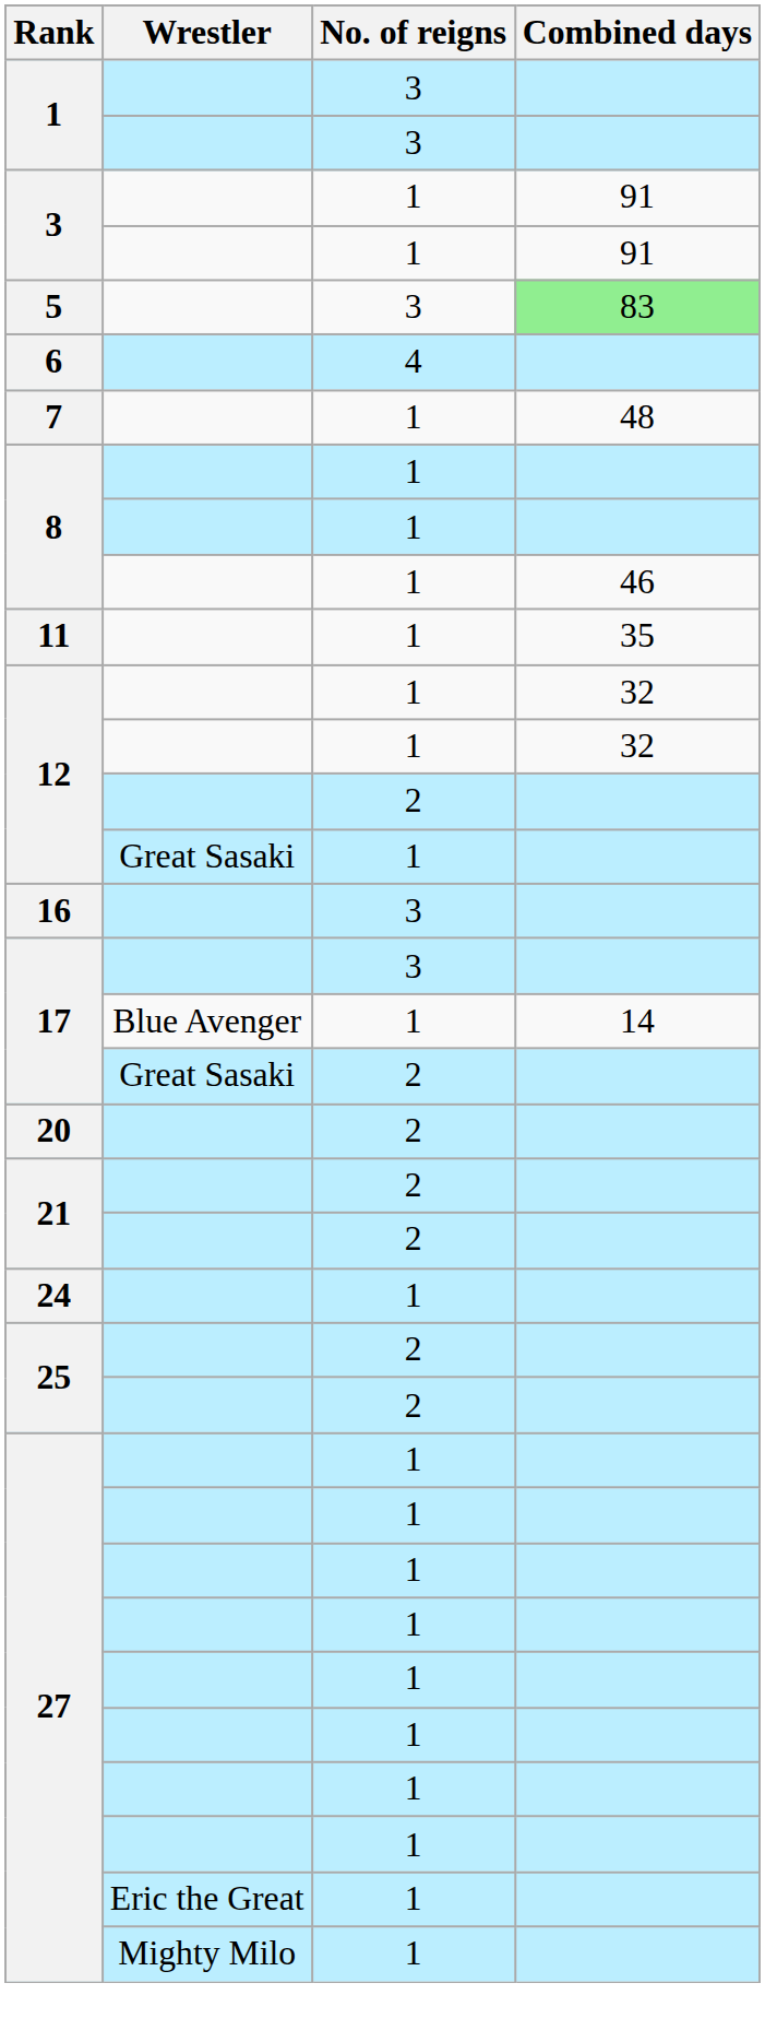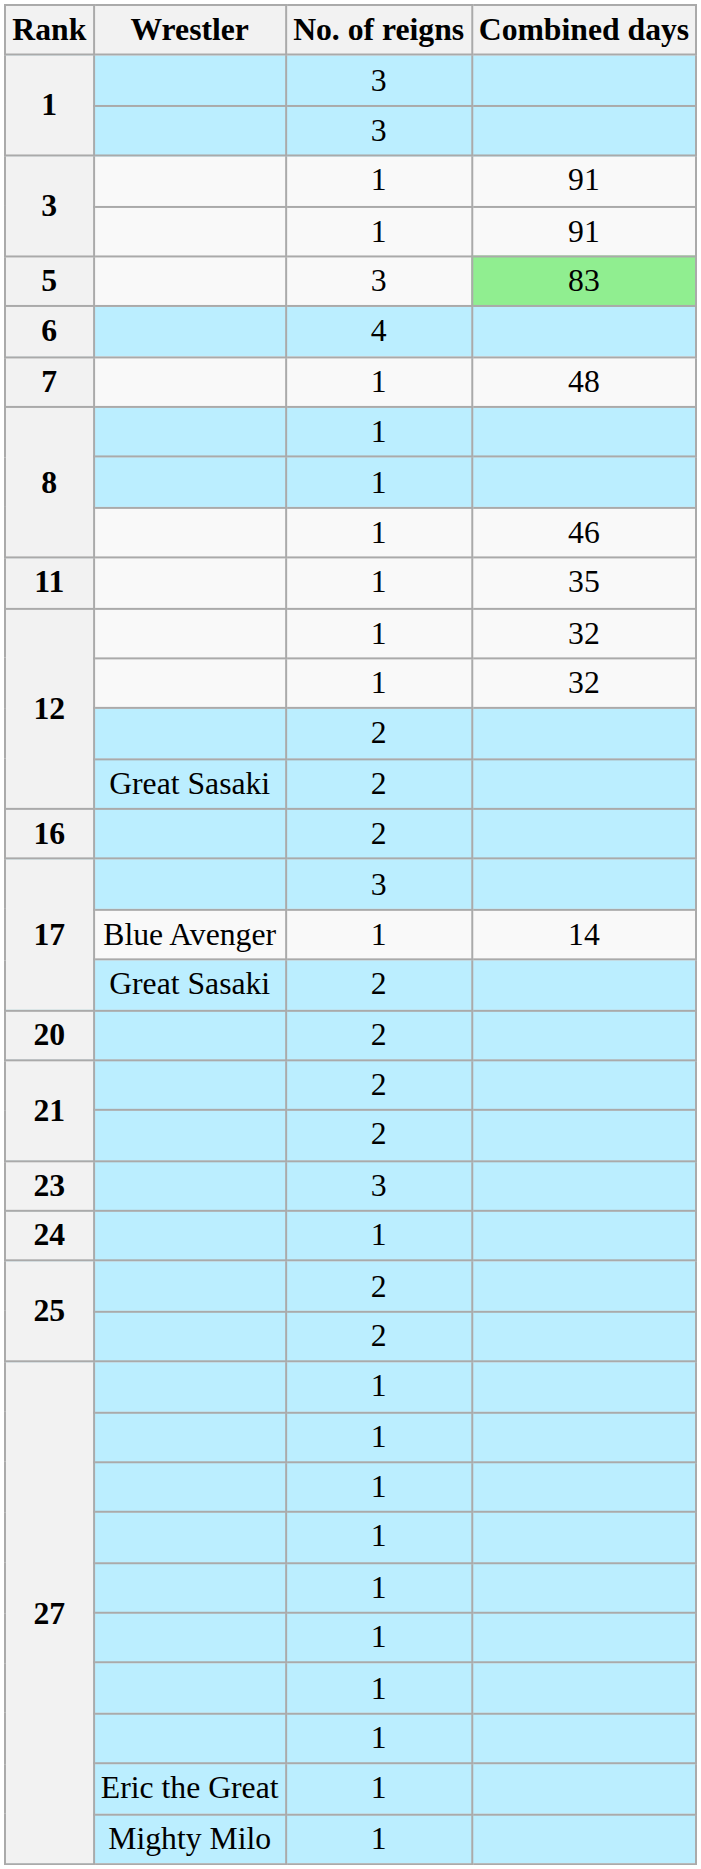12 / Great Sasaki | No. of reigns: 1 -> 2
16 | No. of reigns: 3 -> 2
+ row: 23 | 3
